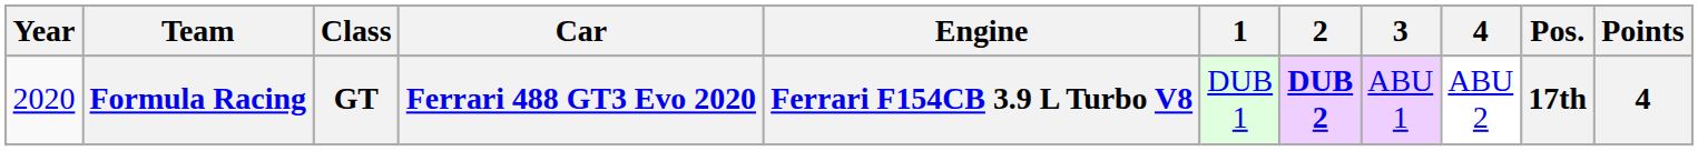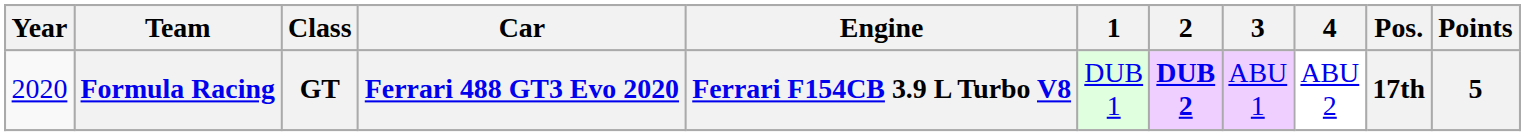Formula Racing | Points: 4 -> 5
